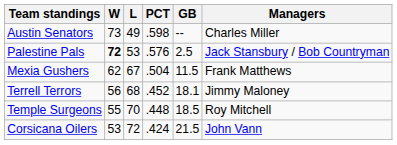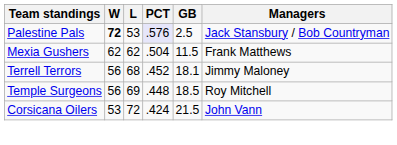- row: Austin Senators | 73 | 49 | .598 | -- | Charles Miller
Palestine Pals | PCT: no background -> lavender background
Mexia Gushers | L: 67 -> 62
Temple Surgeons | W: 55 -> 56
Temple Surgeons | L: 70 -> 69
